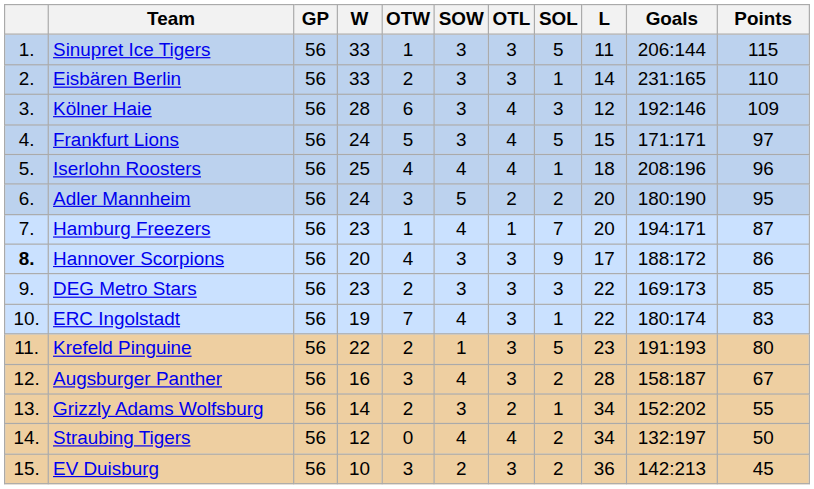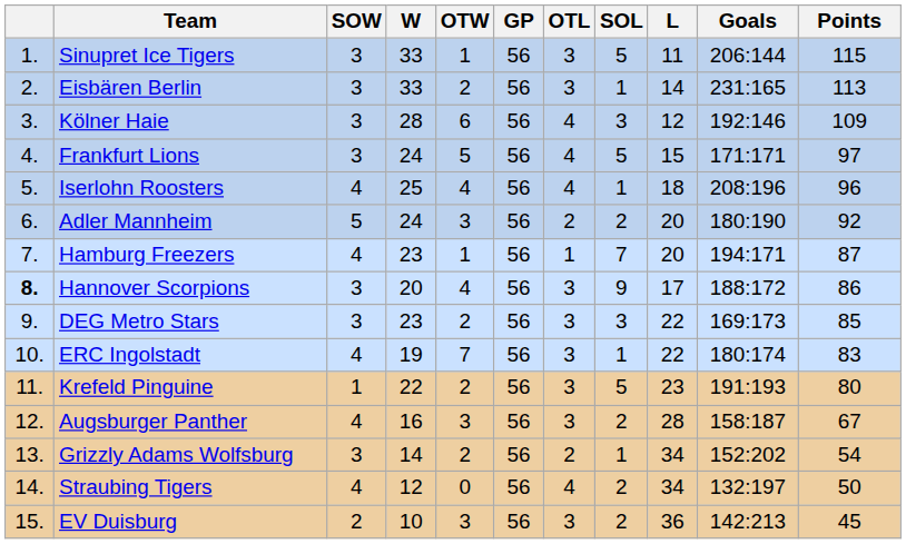columns swapped: GP <-> SOW
Eisbären Berlin | Points: 110 -> 113
Adler Mannheim | Points: 95 -> 92
Grizzly Adams Wolfsburg | Points: 55 -> 54
